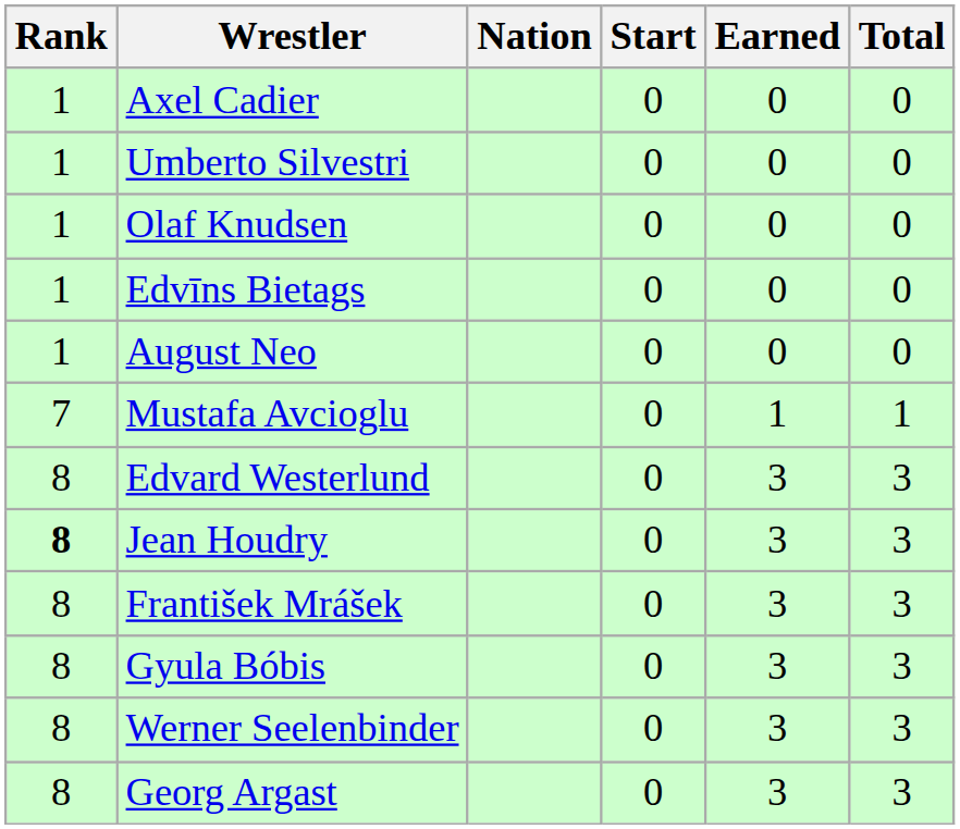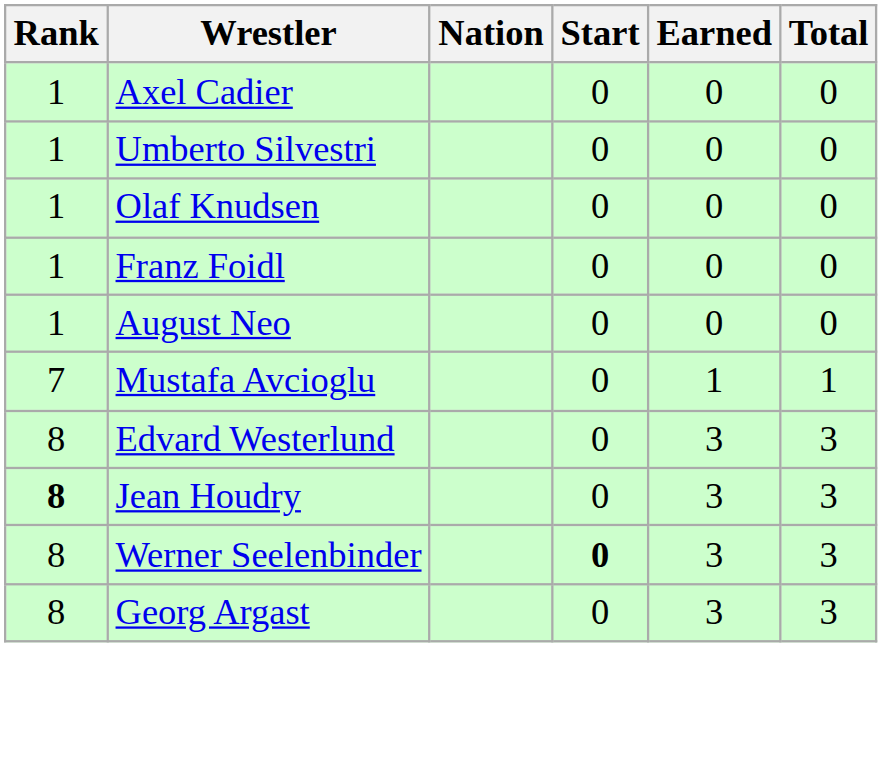- row: 1 | Edvīns Bietags | 0 | 0 | 0
+ row: 1 | Franz Foidl | 0 | 0 | 0
- row: 8 | František Mrášek | 0 | 3 | 3
- row: 8 | Gyula Bóbis | 0 | 3 | 3
Werner Seelenbinder | Start: normal -> bold
